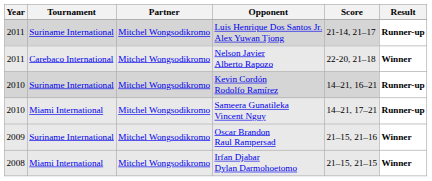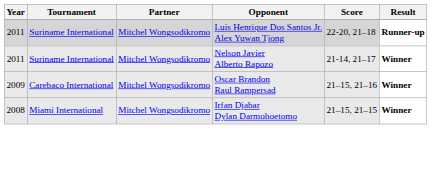Luis Henrique Dos Santos Jr. Alex Yuwan Tjong | Score: 21-14, 21–17 -> 22-20, 21–18
Nelson Javier Alberto Rapozo | Tournament: Carebaco International -> Suriname International
Nelson Javier Alberto Rapozo | Score: 22-20, 21–18 -> 21-14, 21–17
- row: 2010 | Suriname International | Mitchel Wongsodikromo | Kevin Cordón Rodolfo Ramírez | 14–21, 16–21 | Runner-up
- row: 2010 | Miami International | Mitchel Wongsodikromo | Sameera Gunatileka Vincent Nguy | 14–21, 17–21 | Runner-up
Oscar Brandon Raul Rampersad | Tournament: Suriname International -> Carebaco International
